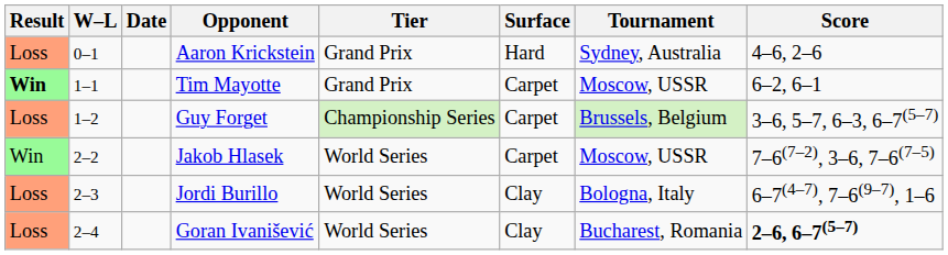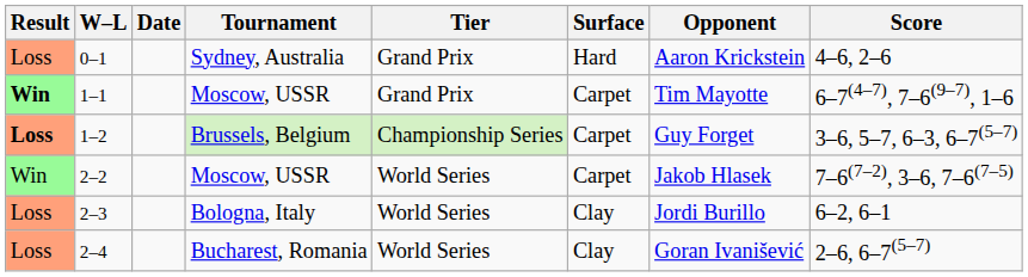columns swapped: Tournament <-> Opponent
1–1 | Score: 6–2, 6–1 -> 6–7(4–7), 7–6(9–7), 1–6
1–2 | Result: normal -> bold
2–3 | Score: 6–7(4–7), 7–6(9–7), 1–6 -> 6–2, 6–1
2–4 | Score: bold -> normal
